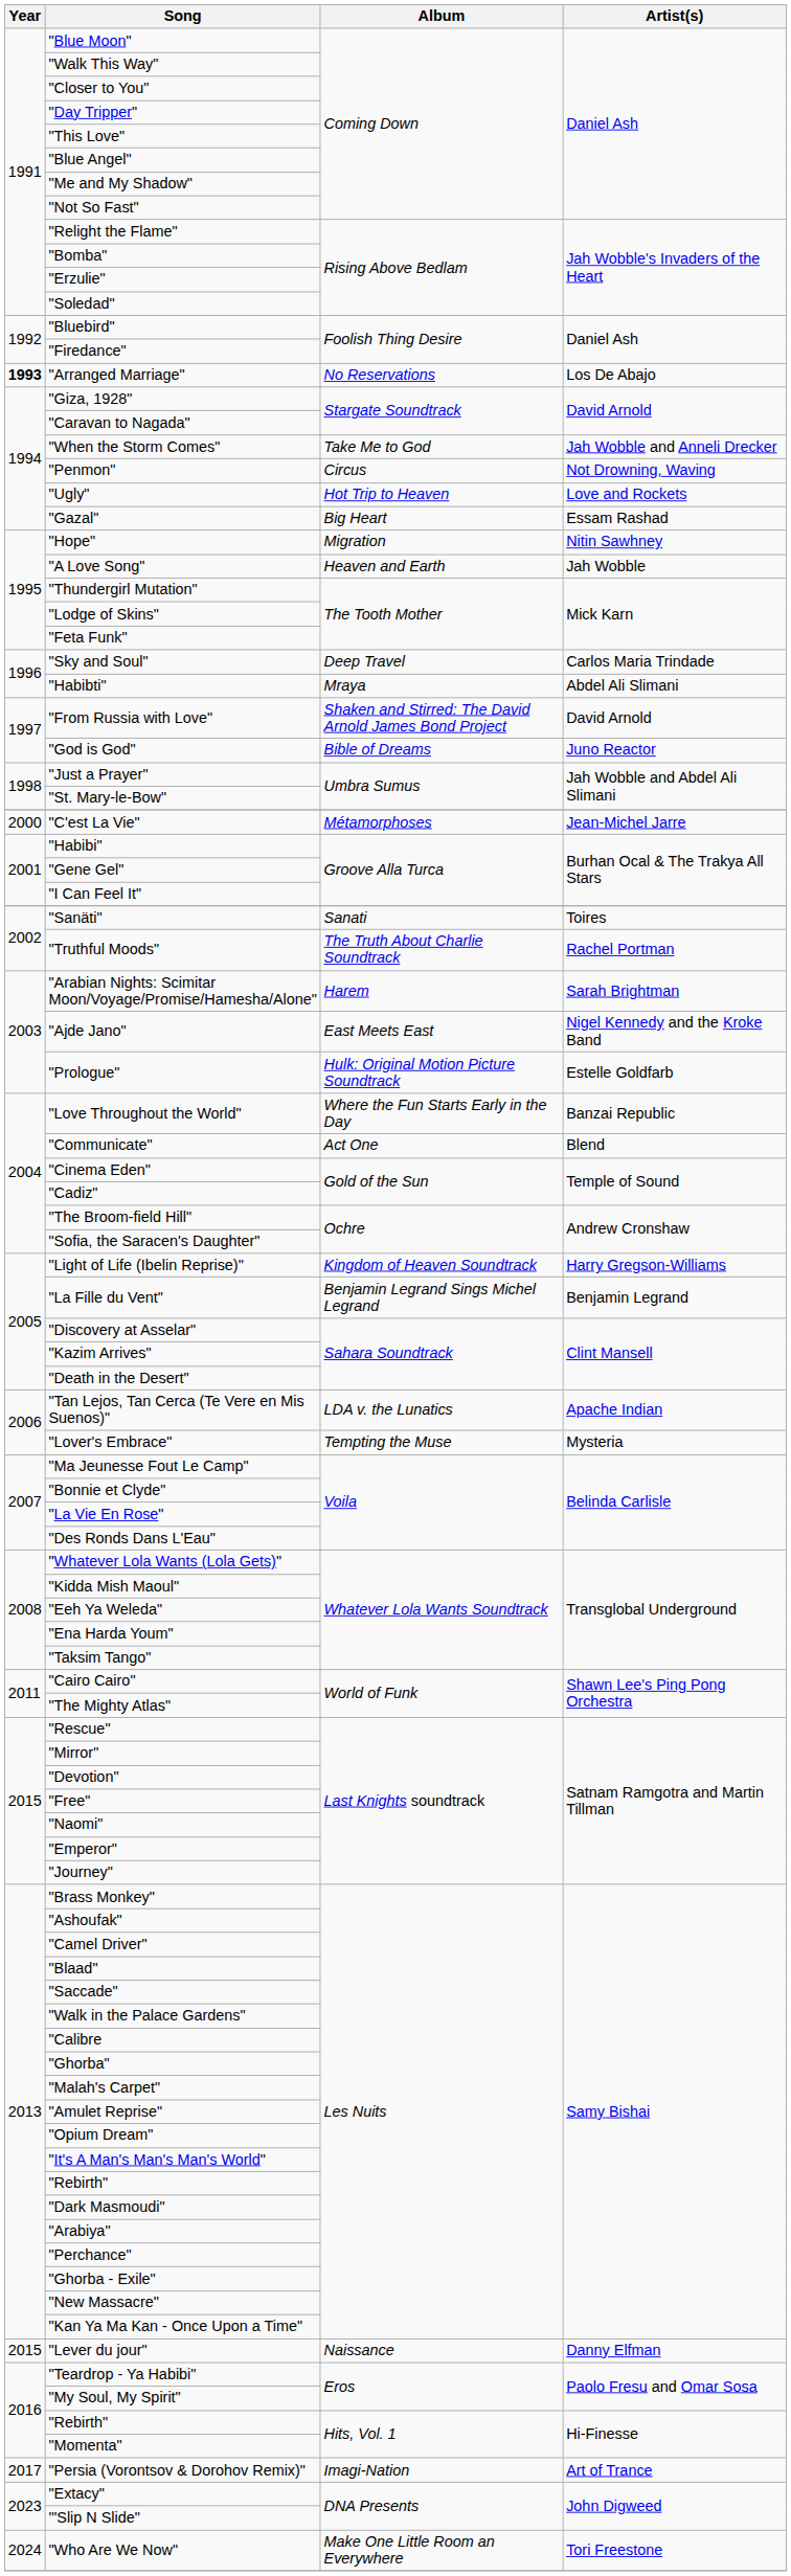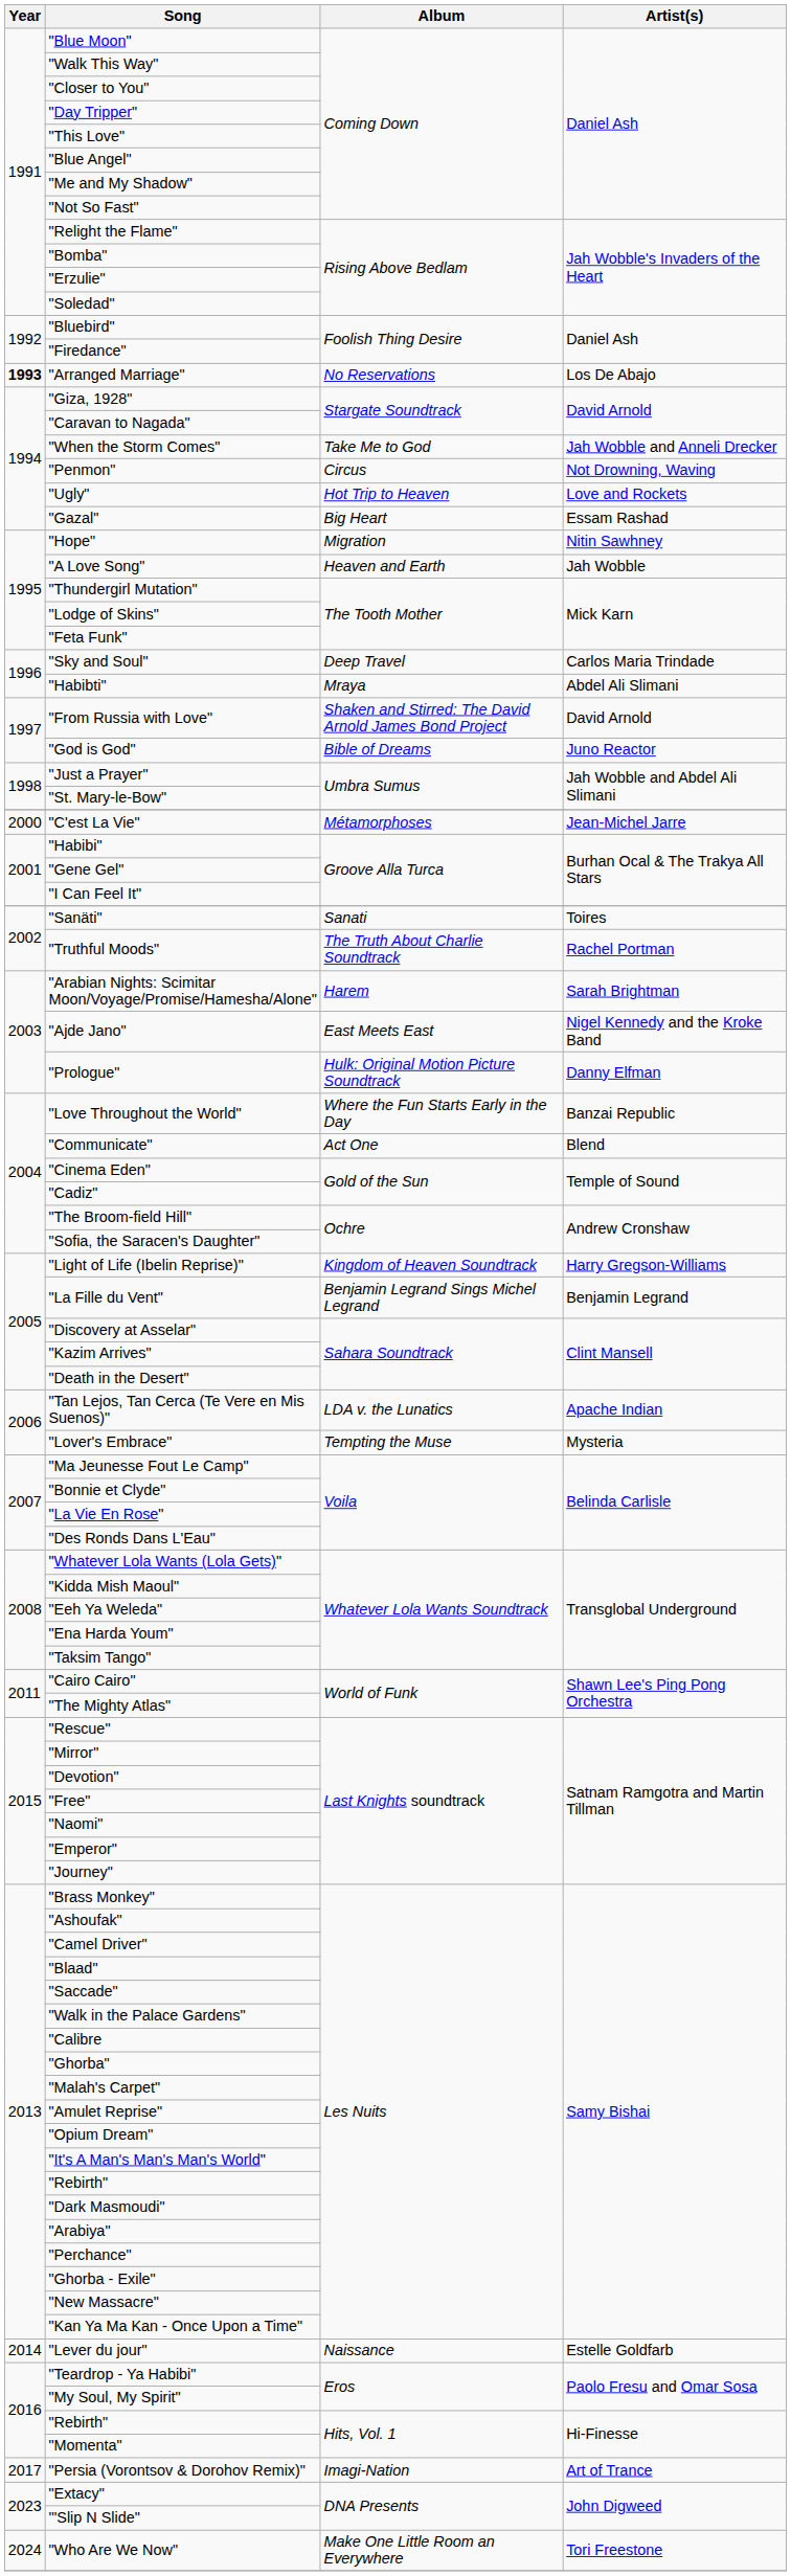"Prologue" | Artist(s): Estelle Goldfarb -> Danny Elfman
"Lever du jour" | Year: 2015 -> 2014
"Lever du jour" | Artist(s): Danny Elfman -> Estelle Goldfarb
